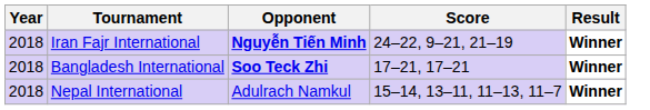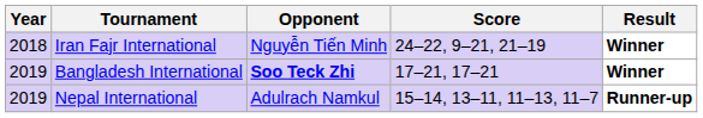Iran Fajr International | Opponent: bold -> normal
Bangladesh International | Year: 2018 -> 2019
Nepal International | Year: 2018 -> 2019
Nepal International | Result: Winner -> Runner-up
